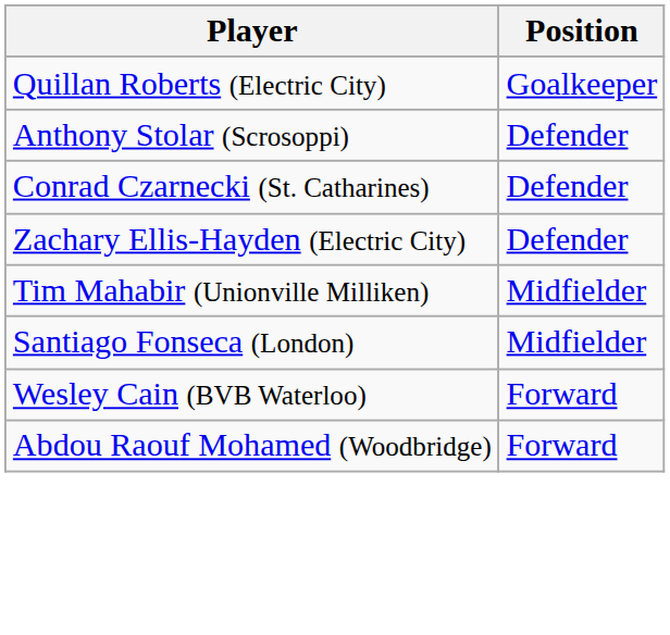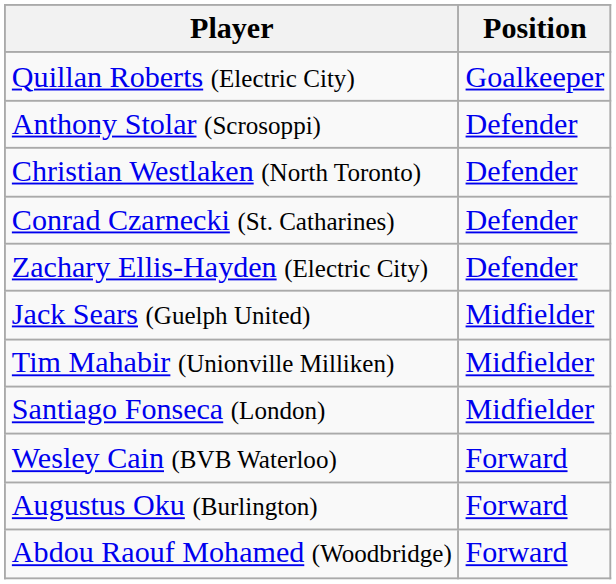+ row: Christian Westlaken (North Toronto) | Defender
+ row: Jack Sears (Guelph United) | Midfielder
+ row: Augustus Oku (Burlington) | Forward
